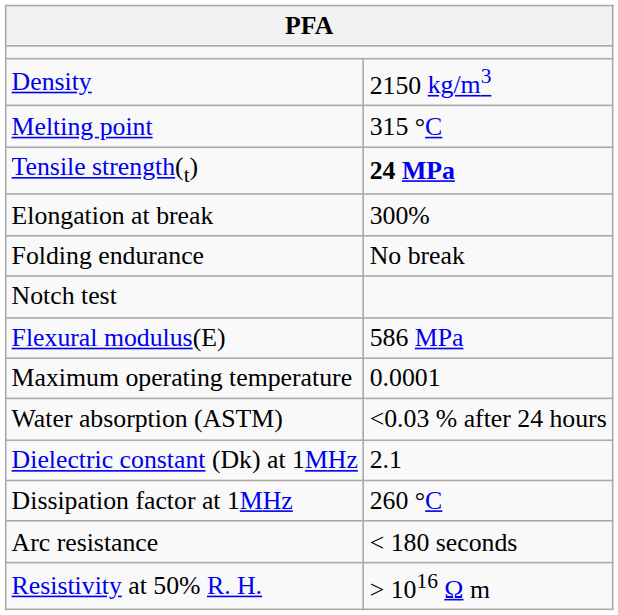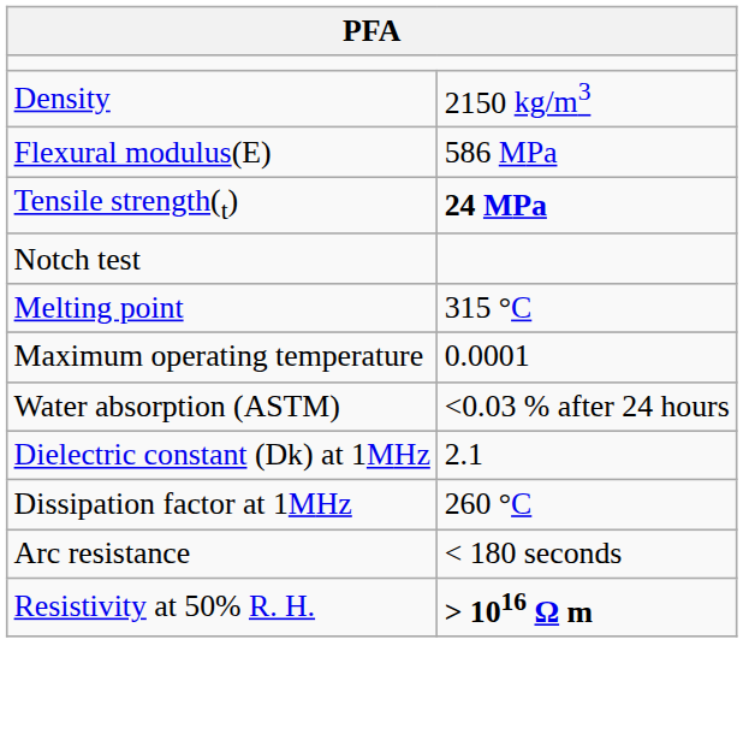rows swapped: Flexural modulus(E) <-> Melting point
- row: Elongation at break | 300%
- row: Folding endurance | No break
Resistivity at 50% R. H. | column 2: normal -> bold
